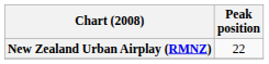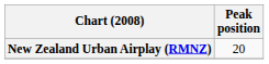New Zealand Urban Airplay (RMNZ) | Peak position: 22 -> 20
